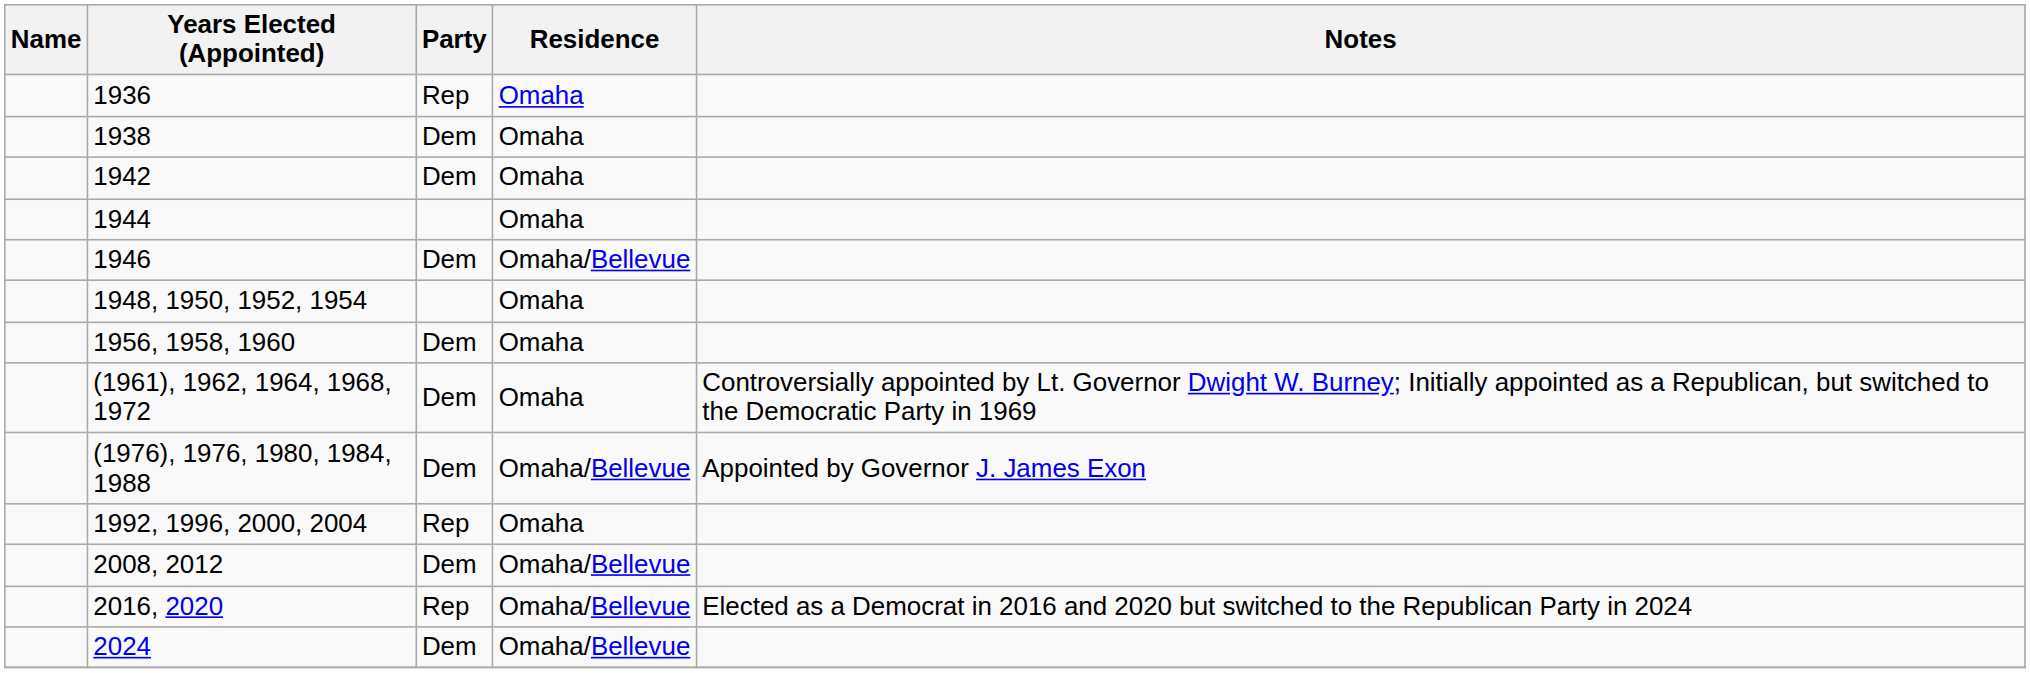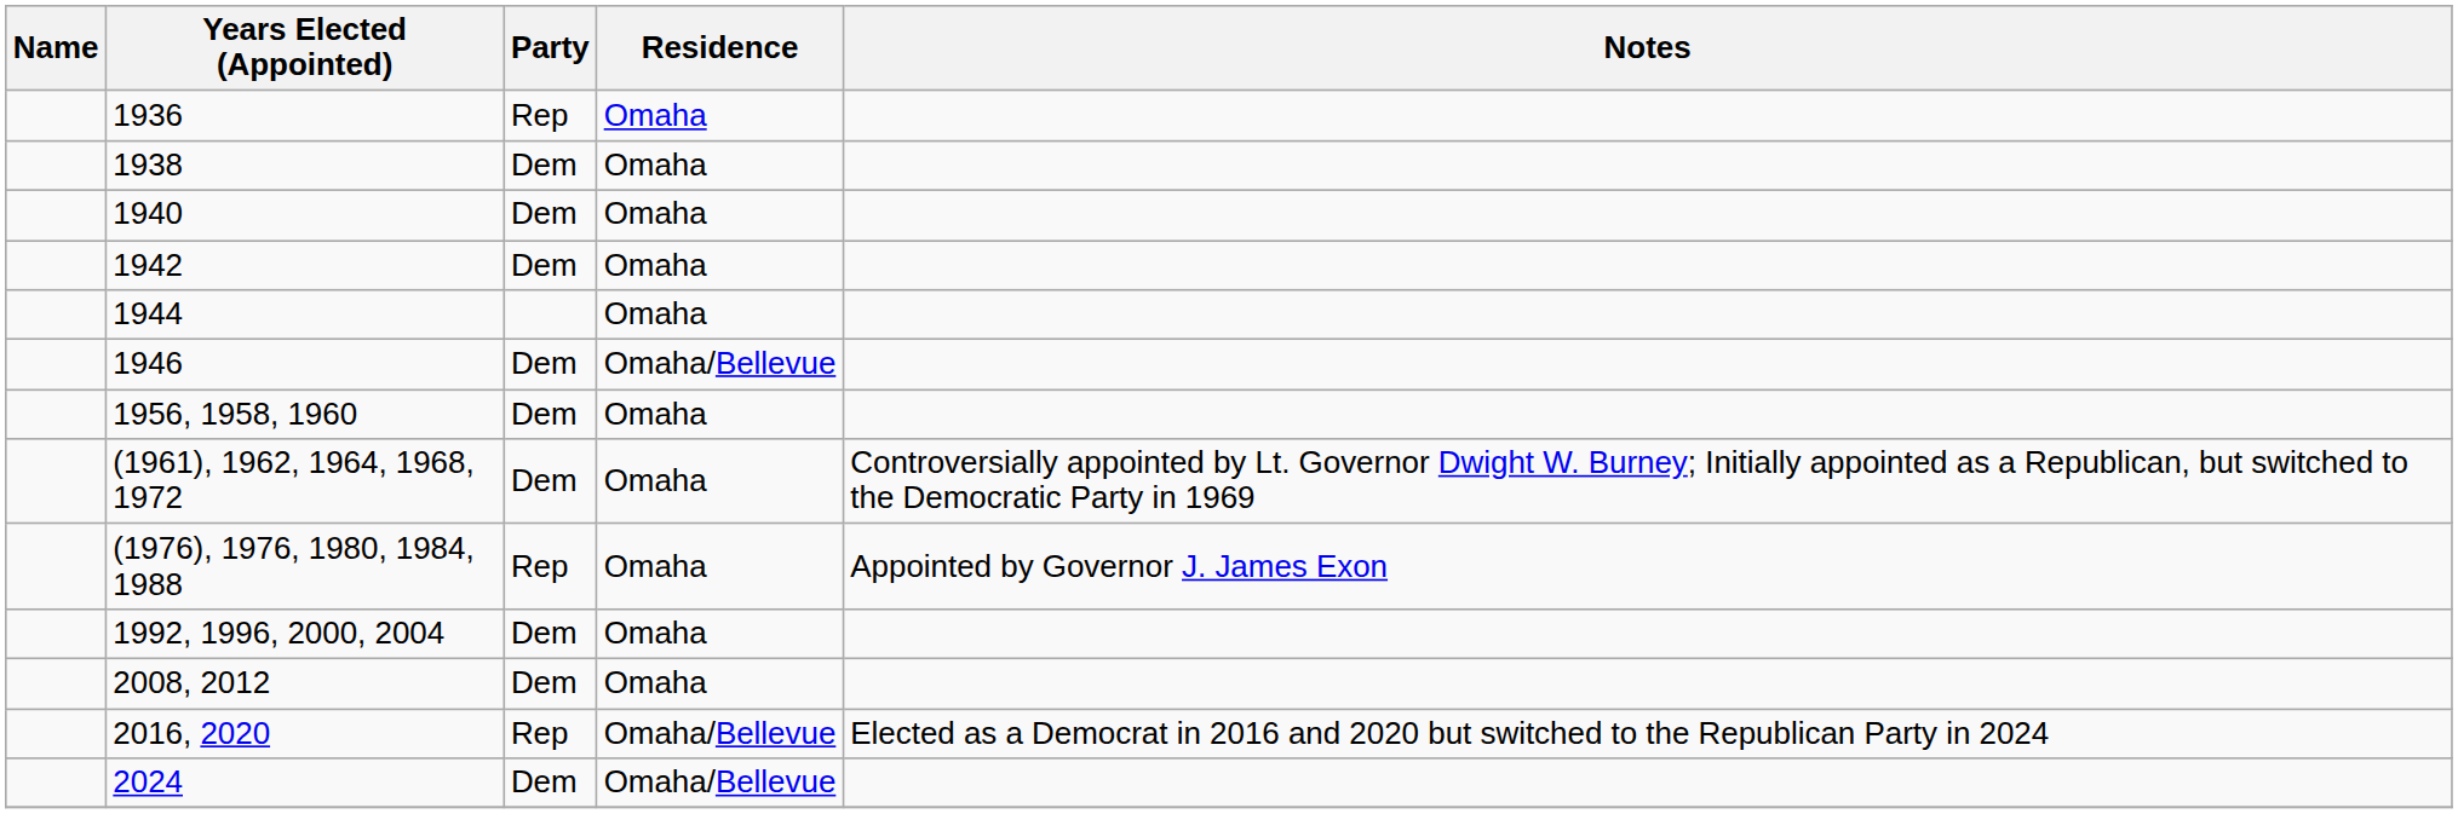+ row: 1940 | Dem | Omaha
- row: 1948, 1950, 1952, 1954 | Omaha
(1976), 1976, 1980, 1984, 1988 | Party: Dem -> Rep
(1976), 1976, 1980, 1984, 1988 | Residence: Omaha/Bellevue -> Omaha
1992, 1996, 2000, 2004 | Party: Rep -> Dem
2008, 2012 | Residence: Omaha/Bellevue -> Omaha
